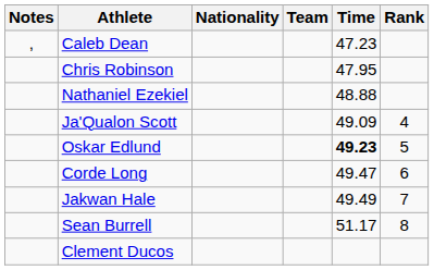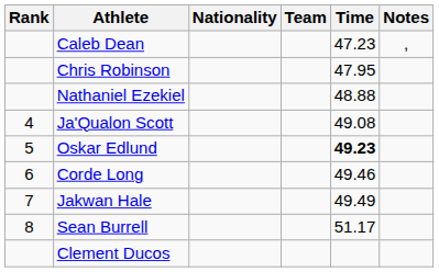columns swapped: Rank <-> Notes
Ja'Qualon Scott | Time: 49.09 -> 49.08
Corde Long | Time: 49.47 -> 49.46
